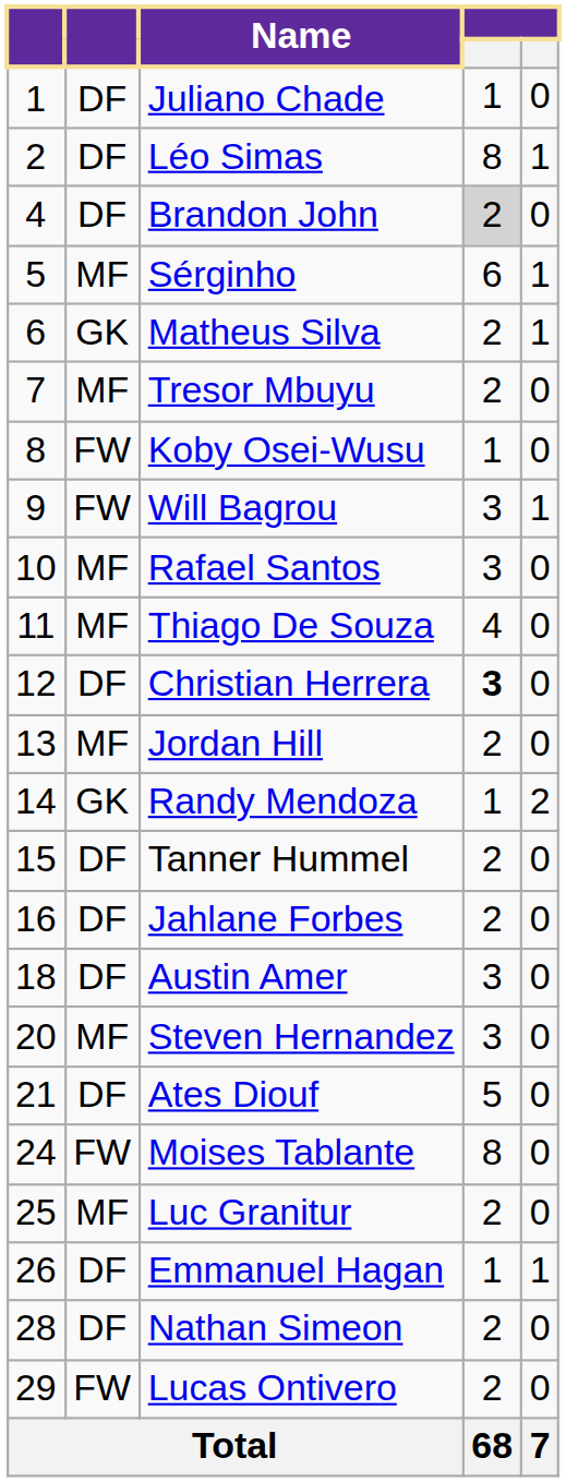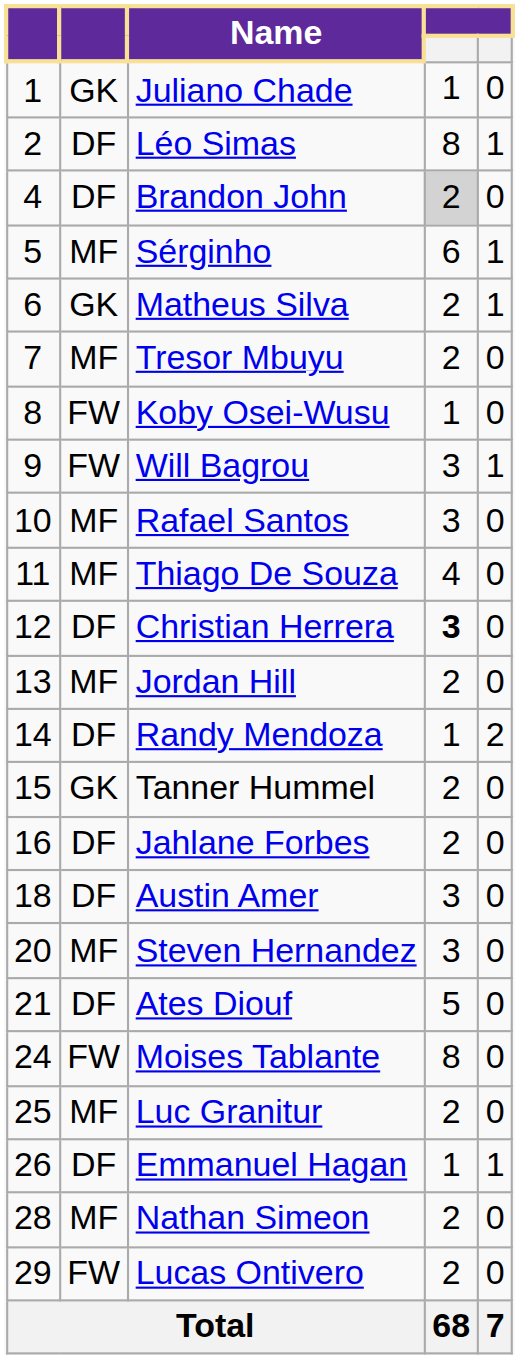Juliano Chade | column 2: DF -> GK
Randy Mendoza | column 2: GK -> DF
Tanner Hummel | column 2: DF -> GK
Nathan Simeon | column 2: DF -> MF
